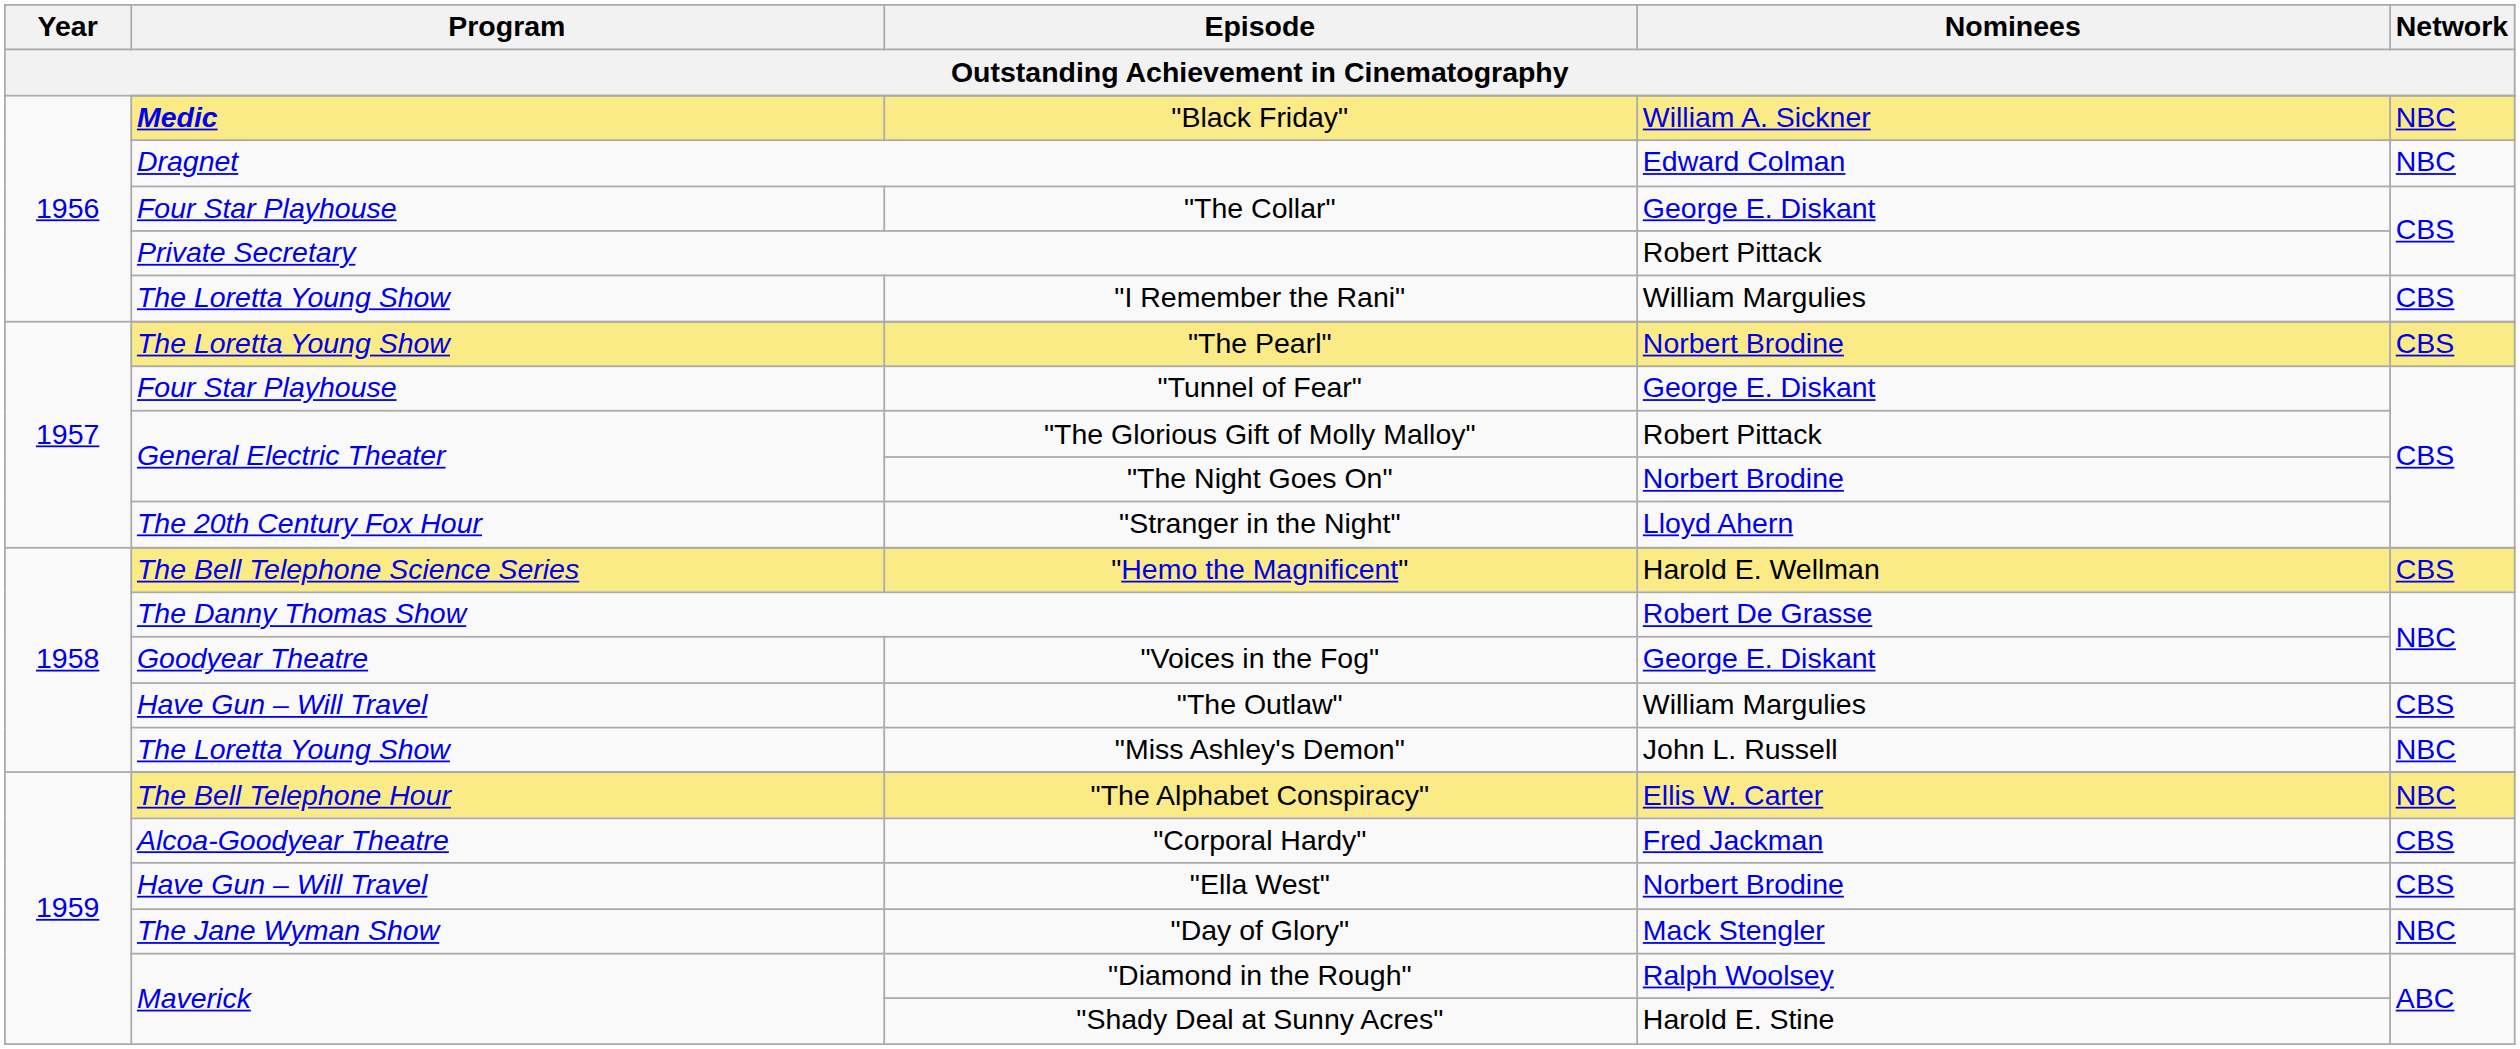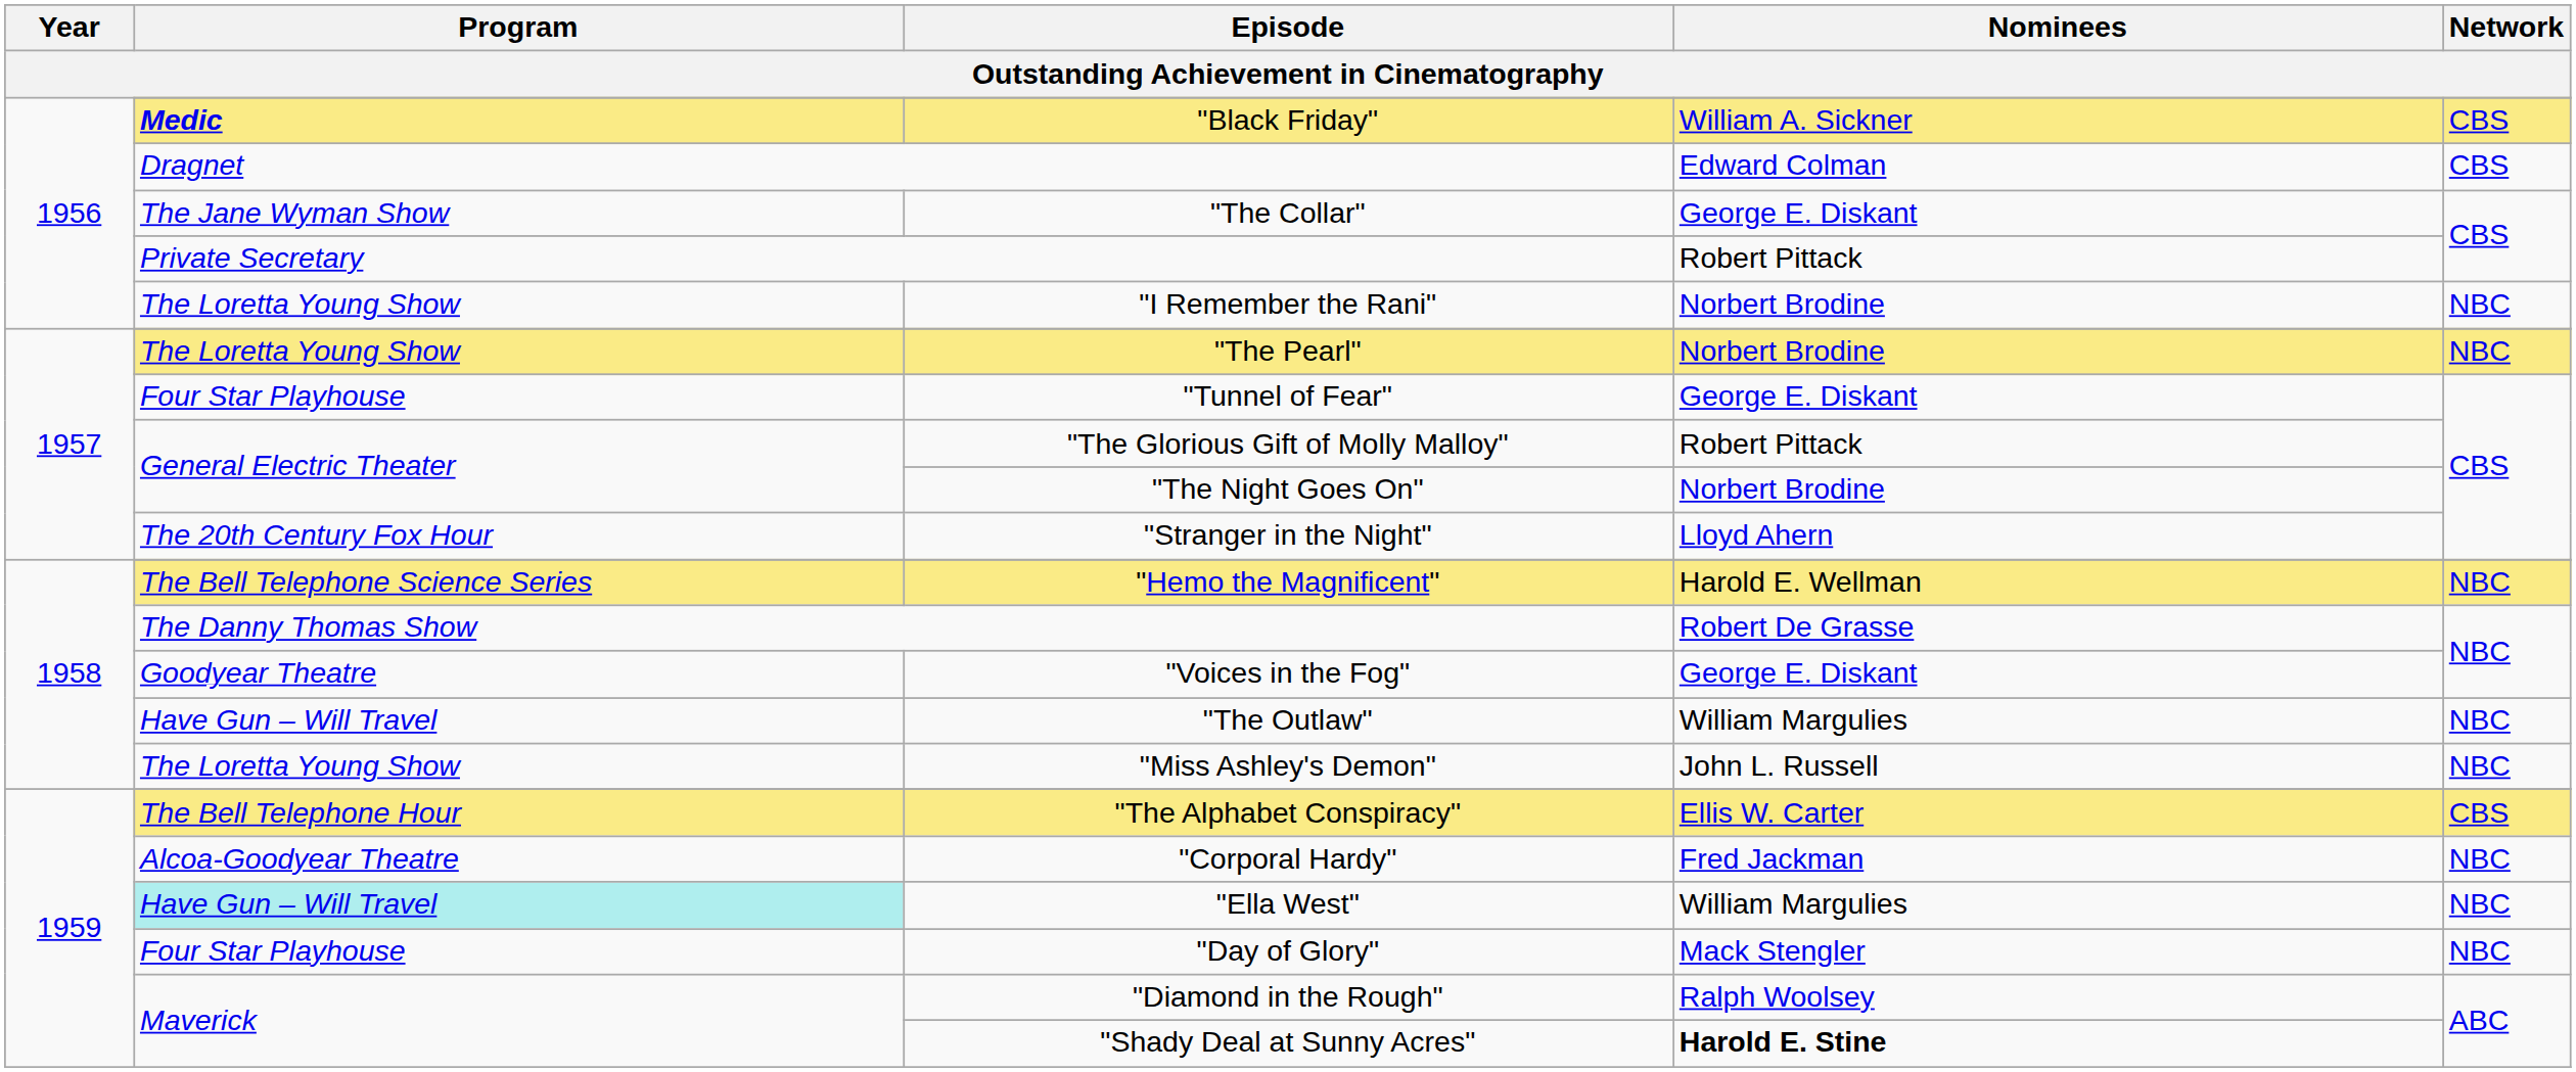"Black Friday" | Network: NBC -> CBS
Dragnet | Network: NBC -> CBS
"The Collar" | Program: Four Star Playhouse -> The Jane Wyman Show
"I Remember the Rani" | Nominees: William Margulies -> Norbert Brodine
"I Remember the Rani" | Network: CBS -> NBC
"The Pearl" | Network: CBS -> NBC
"Hemo the Magnificent" | Network: CBS -> NBC
"The Outlaw" | Network: CBS -> NBC
"The Alphabet Conspiracy" | Network: NBC -> CBS
"Corporal Hardy" | Network: CBS -> NBC
"Ella West" | Program: no background -> paleturquoise background
"Ella West" | Nominees: Norbert Brodine -> William Margulies
"Ella West" | Network: CBS -> NBC
"Day of Glory" | Program: The Jane Wyman Show -> Four Star Playhouse
"Shady Deal at Sunny Acres" | Nominees: normal -> bold
